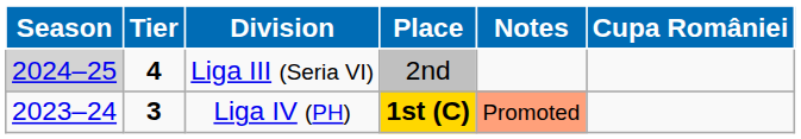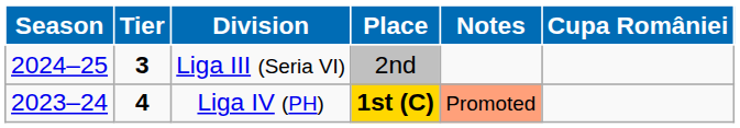Liga III (Seria VI) | Season: lightgrey background -> no background
Liga III (Seria VI) | Tier: 4 -> 3
Liga IV (PH) | Tier: 3 -> 4
